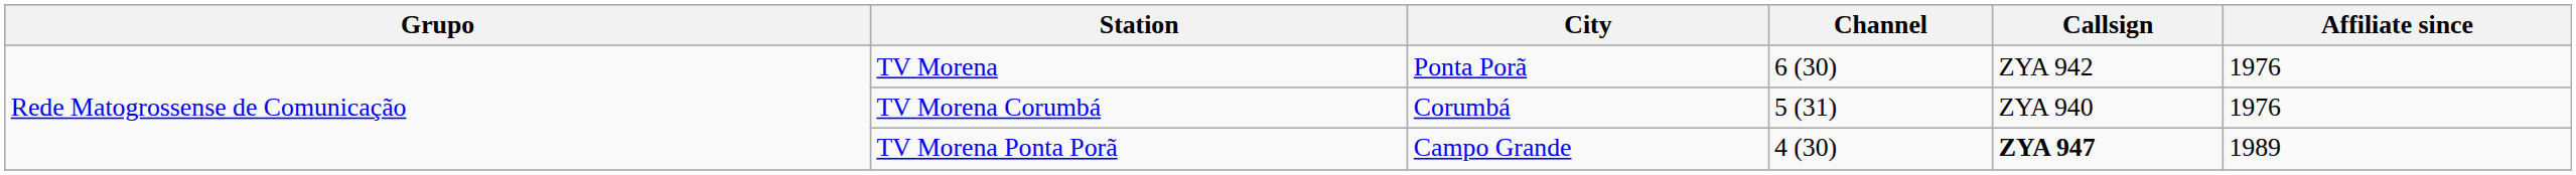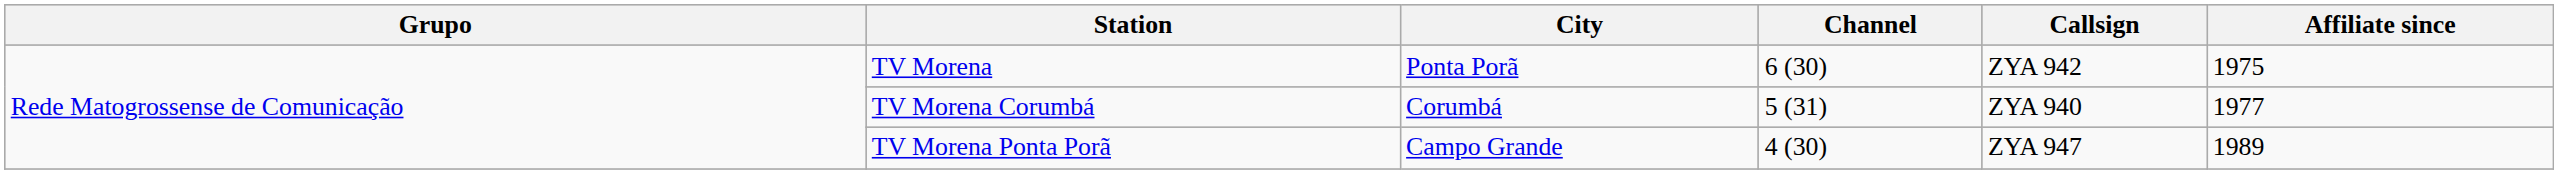TV Morena | Affiliate since: 1976 -> 1975
TV Morena Corumbá | Affiliate since: 1976 -> 1977
TV Morena Ponta Porã | Callsign: bold -> normal
